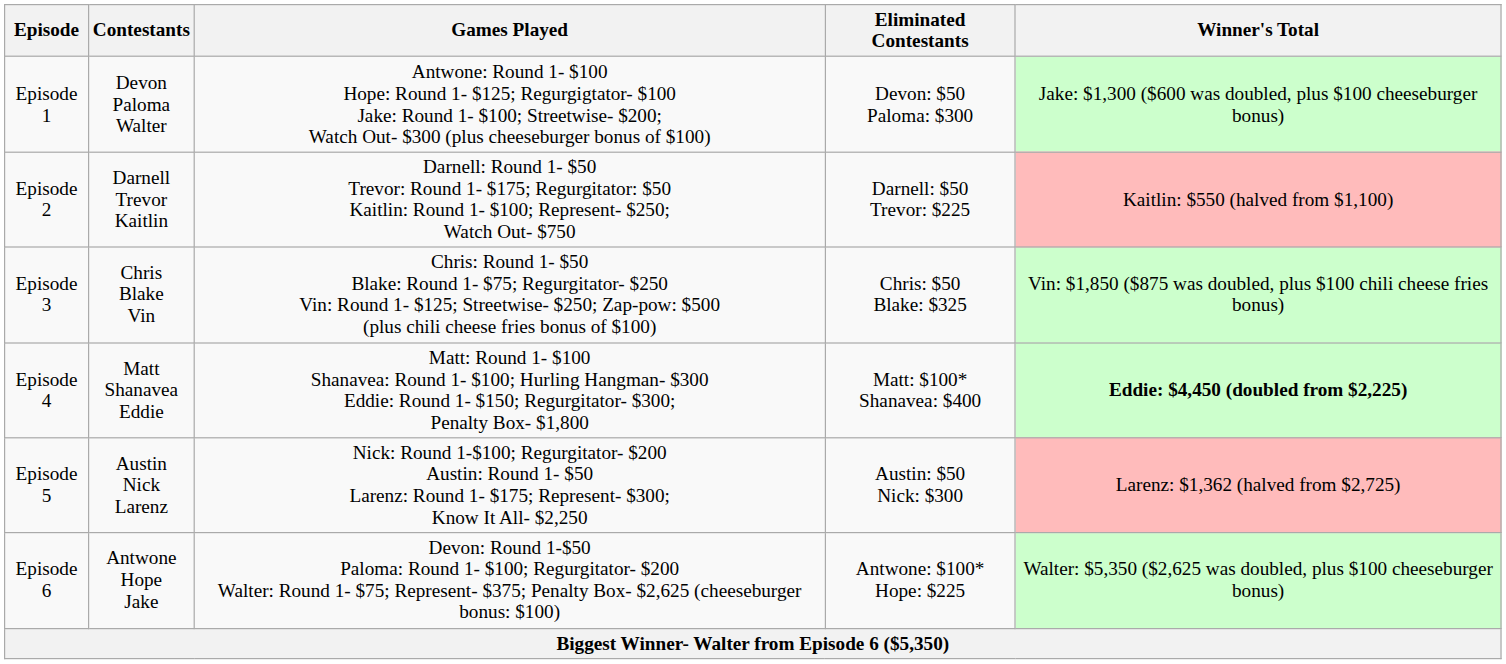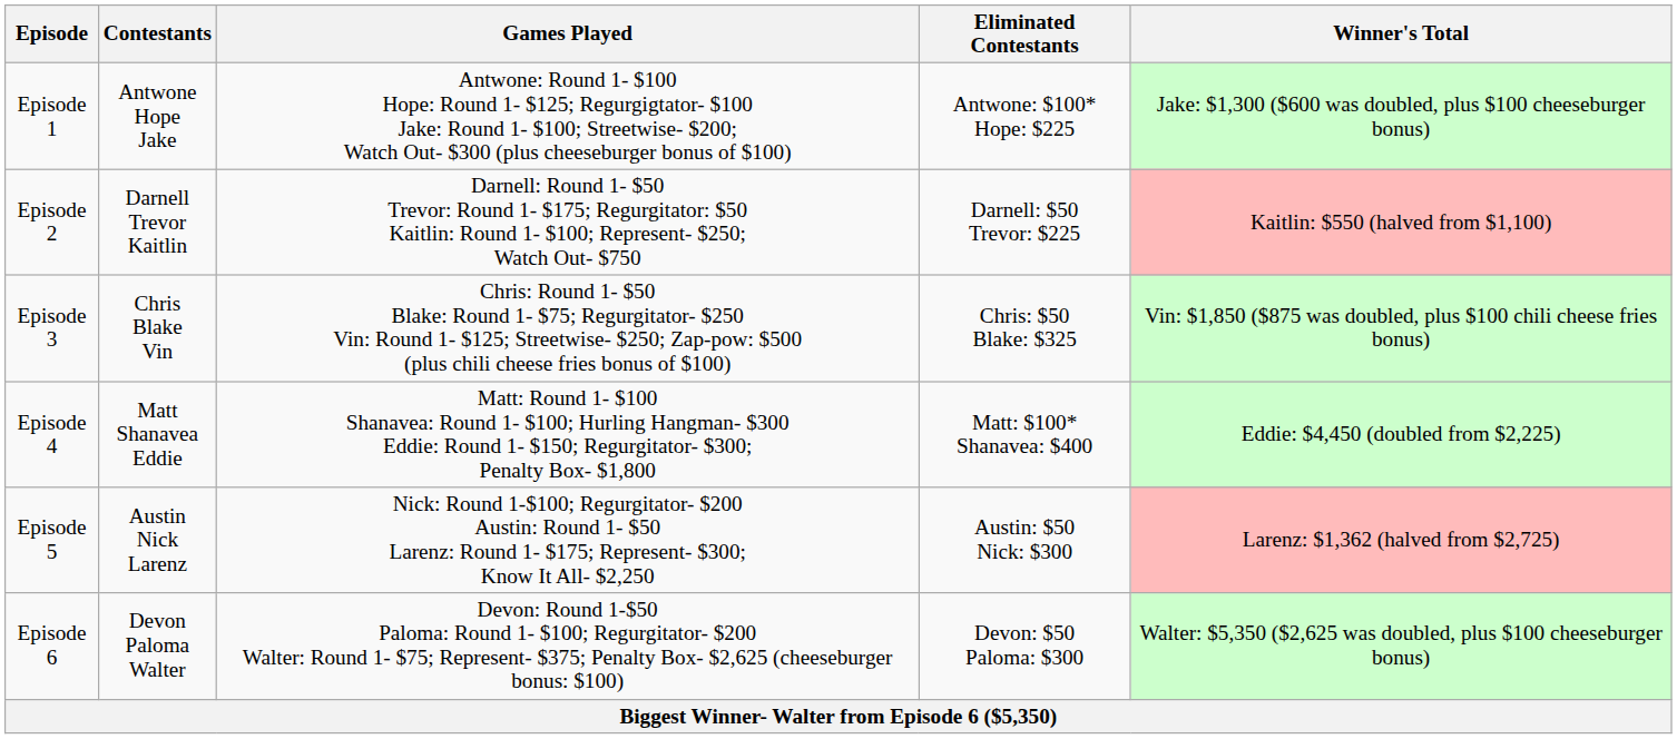Episode 1 | Contestants: Devon Paloma Walter -> Antwone Hope Jake
Episode 1 | Eliminated Contestants: Devon: $50 Paloma: $300 -> Antwone: $100* Hope: $225
Episode 4 | Winner's Total: bold -> normal
Episode 6 | Contestants: Antwone Hope Jake -> Devon Paloma Walter
Episode 6 | Eliminated Contestants: Antwone: $100* Hope: $225 -> Devon: $50 Paloma: $300
